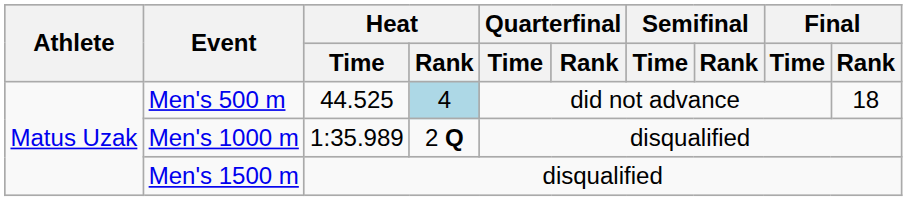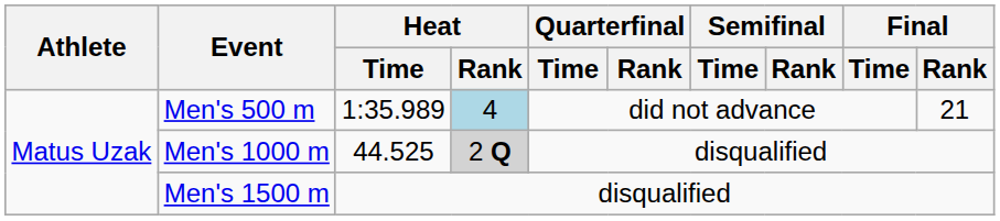Men's 500 m | Heat / Time: 44.525 -> 1:35.989
Men's 500 m | Final / Rank: 18 -> 21
Men's 1000 m | Heat / Time: 1:35.989 -> 44.525
Men's 1000 m | Heat / Rank: no background -> lightgrey background
